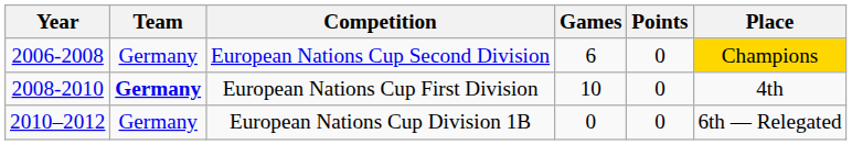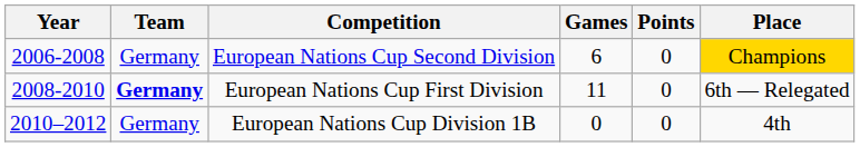European Nations Cup First Division | Games: 10 -> 11
European Nations Cup First Division | Place: 4th -> 6th — Relegated
European Nations Cup Division 1B | Place: 6th — Relegated -> 4th
